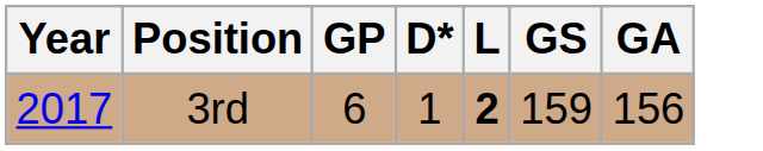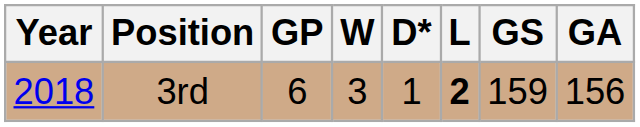+ column: W | 3
3rd | Year: 2017 -> 2018
